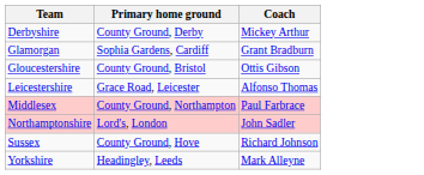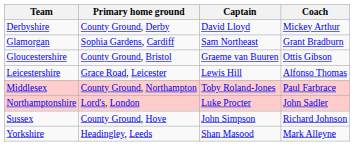+ column: Captain | David Lloyd | Sam Northeast | Graeme van Buuren | Lewis Hill | Toby Roland-Jones | Luke Procter | John Simpson | Shan Masood
